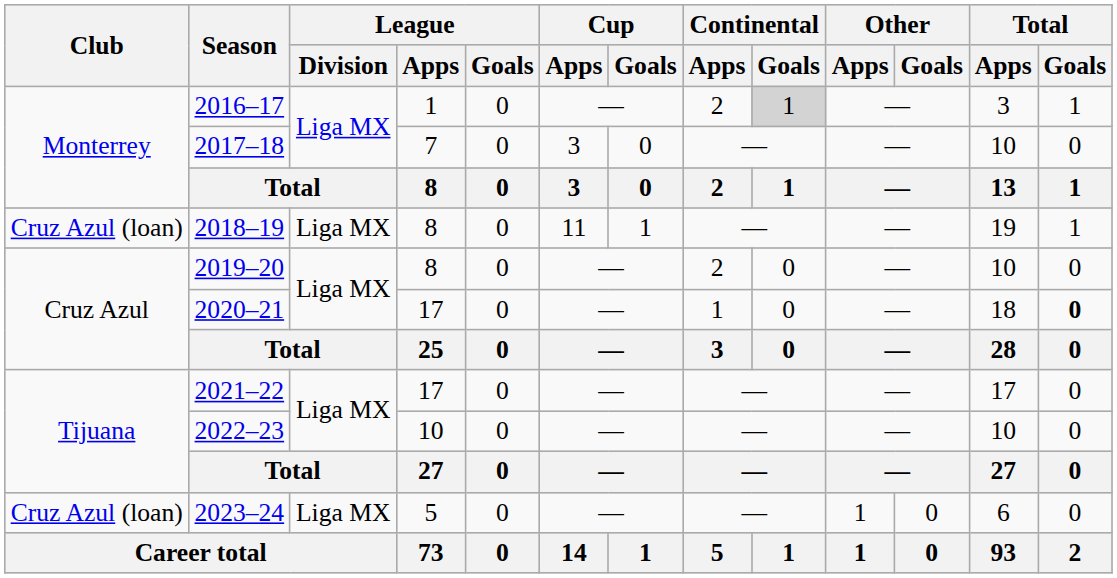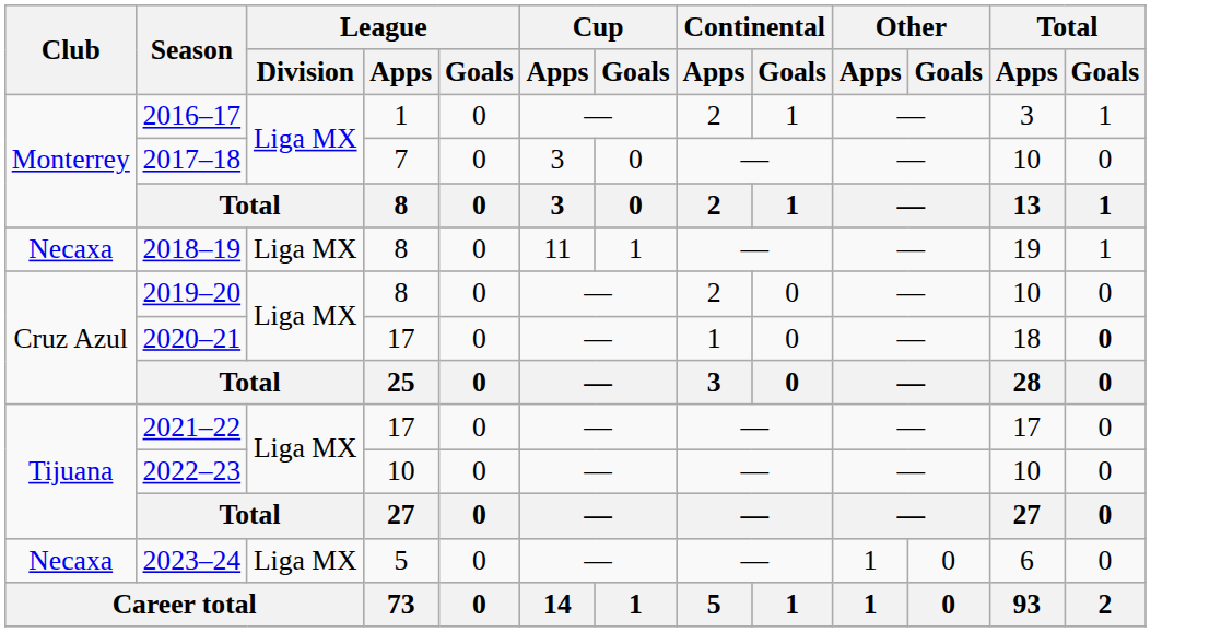2016–17 | Continental / Goals: lightgrey background -> no background
2018–19 | Club: Cruz Azul (loan) -> Necaxa
2023–24 | Club: Cruz Azul (loan) -> Necaxa
